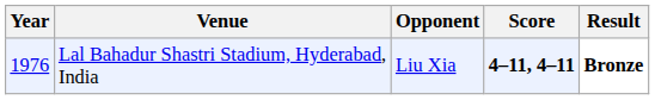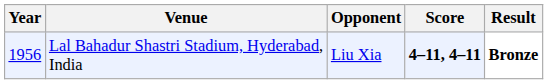Lal Bahadur Shastri Stadium, Hyderabad, India | Year: 1976 -> 1956
